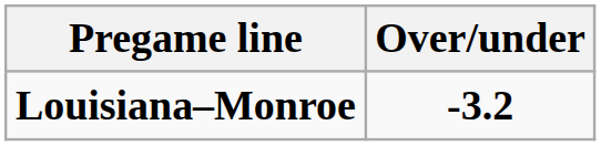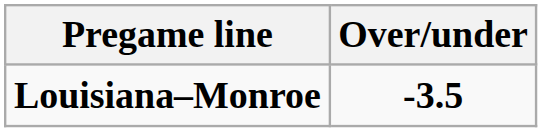Louisiana–Monroe | Over/under: -3.2 -> -3.5
